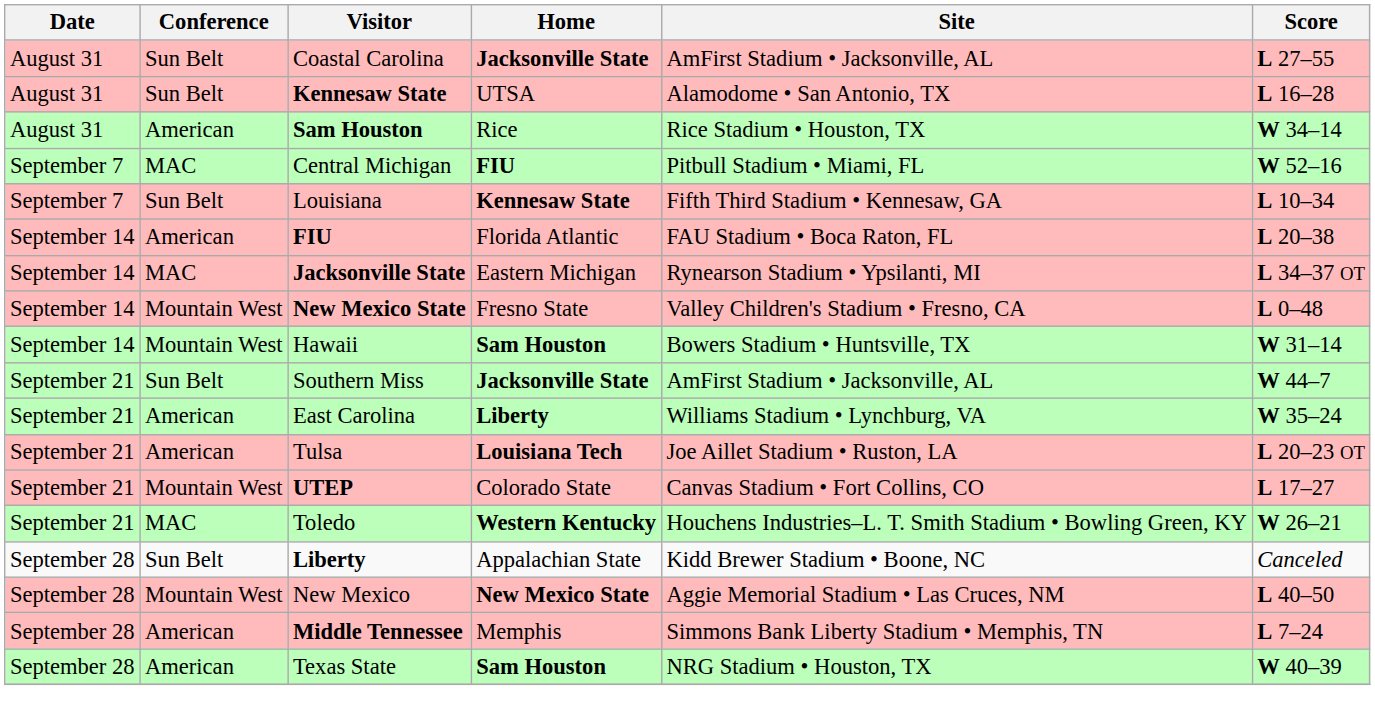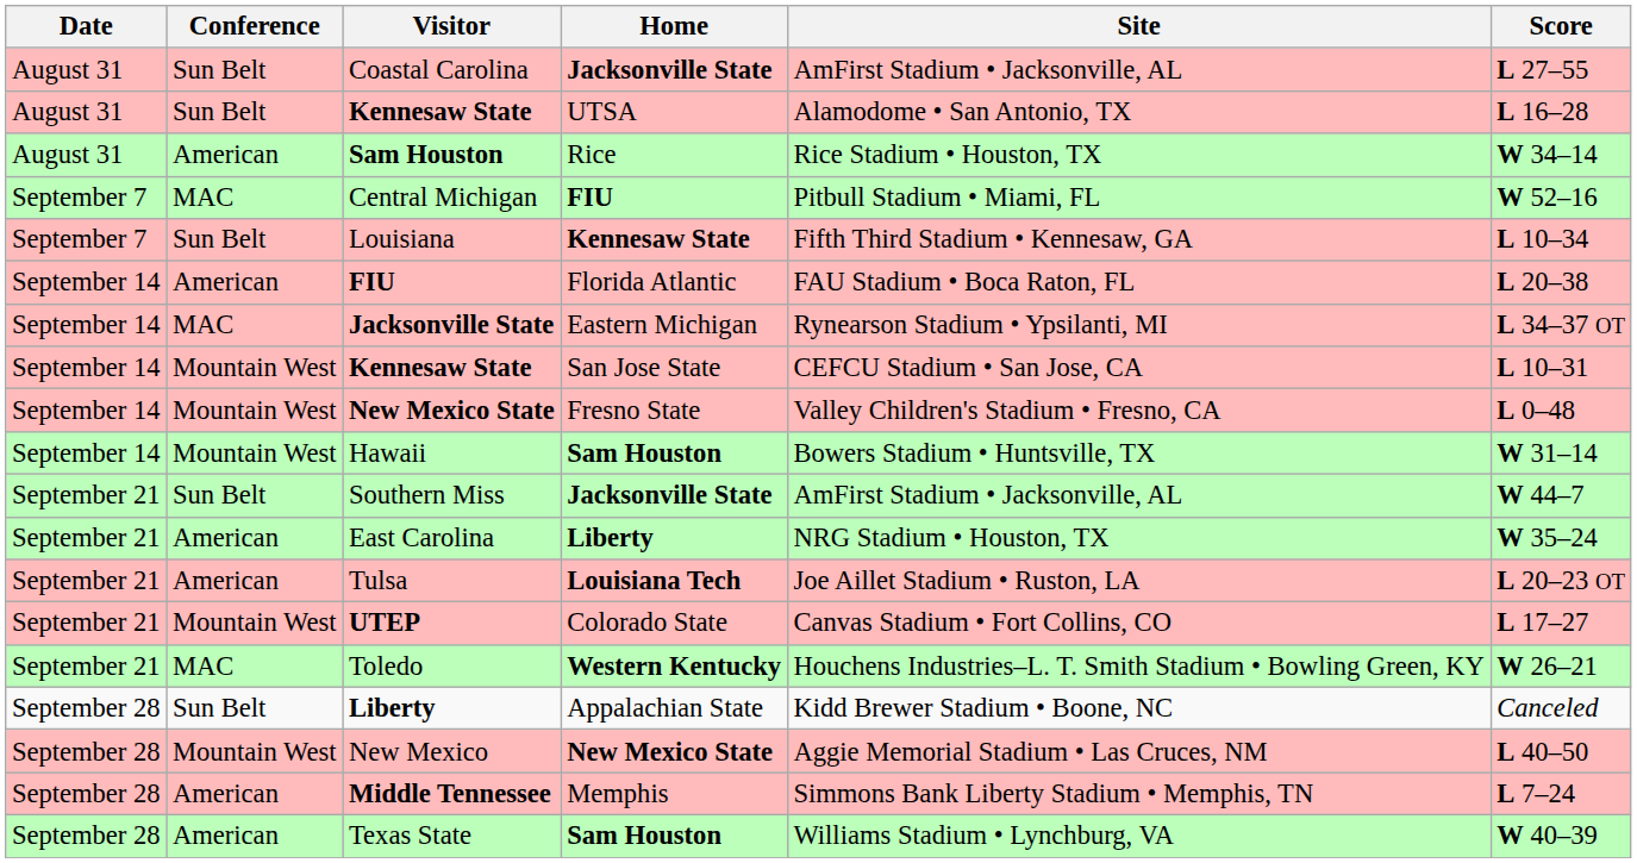+ row: September 14 | Mountain West | Kennesaw State | San Jose State | CEFCU Stadium • San Jose, CA | L 10–31
East Carolina | Site: Williams Stadium • Lynchburg, VA -> NRG Stadium • Houston, TX
Texas State | Site: NRG Stadium • Houston, TX -> Williams Stadium • Lynchburg, VA
